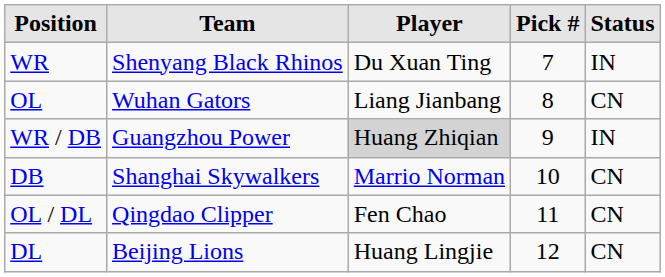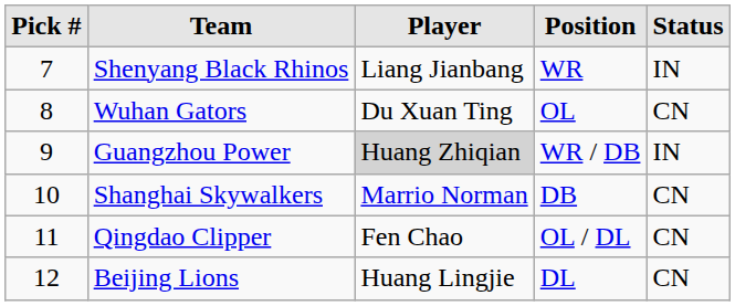columns swapped: Pick # <-> Position
Shenyang Black Rhinos | Player: Du Xuan Ting -> Liang Jianbang
Wuhan Gators | Player: Liang Jianbang -> Du Xuan Ting
